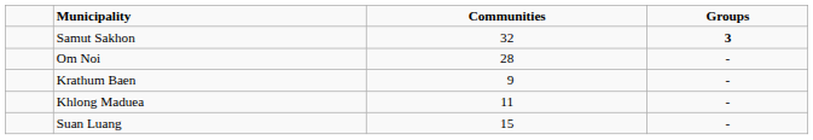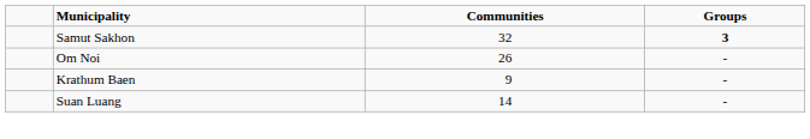Om Noi | Communities: 28 -> 26
- row: Khlong Maduea | 11 | -
Suan Luang | Communities: 15 -> 14
